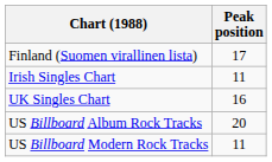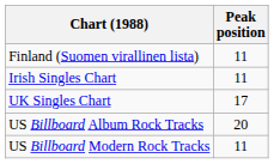Finland (Suomen virallinen lista) | Peak position: 17 -> 11
UK Singles Chart | Peak position: 16 -> 17
